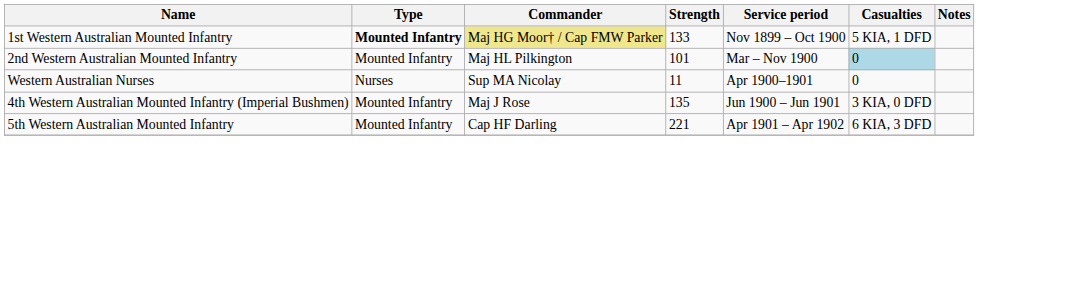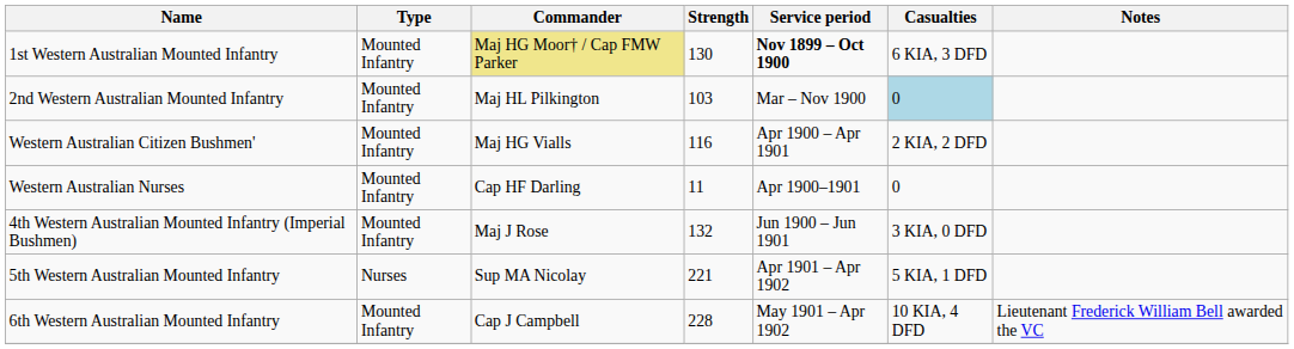1st Western Australian Mounted Infantry | Type: bold -> normal
1st Western Australian Mounted Infantry | Strength: 133 -> 130
1st Western Australian Mounted Infantry | Service period: normal -> bold
1st Western Australian Mounted Infantry | Casualties: 5 KIA, 1 DFD -> 6 KIA, 3 DFD
2nd Western Australian Mounted Infantry | Strength: 101 -> 103
+ row: Western Australian Citizen Bushmen' | Mounted Infantry | Maj HG Vialls | 116 | Apr 1900 – Apr 1901 | 2 KIA, 2 DFD
Western Australian Nurses | Type: Nurses -> Mounted Infantry
Western Australian Nurses | Commander: Sup MA Nicolay -> Cap HF Darling
4th Western Australian Mounted Infantry (Imperial Bushmen) | Strength: 135 -> 132
5th Western Australian Mounted Infantry | Type: Mounted Infantry -> Nurses
5th Western Australian Mounted Infantry | Commander: Cap HF Darling -> Sup MA Nicolay
5th Western Australian Mounted Infantry | Casualties: 6 KIA, 3 DFD -> 5 KIA, 1 DFD
+ row: 6th Western Australian Mounted Infantry | Mounted Infantry | Cap J Campbell | 228 | May 1901 – Apr 1902 | 10 KIA, 4 DFD | Lieutenant Frederick William Bell awarded the VC
